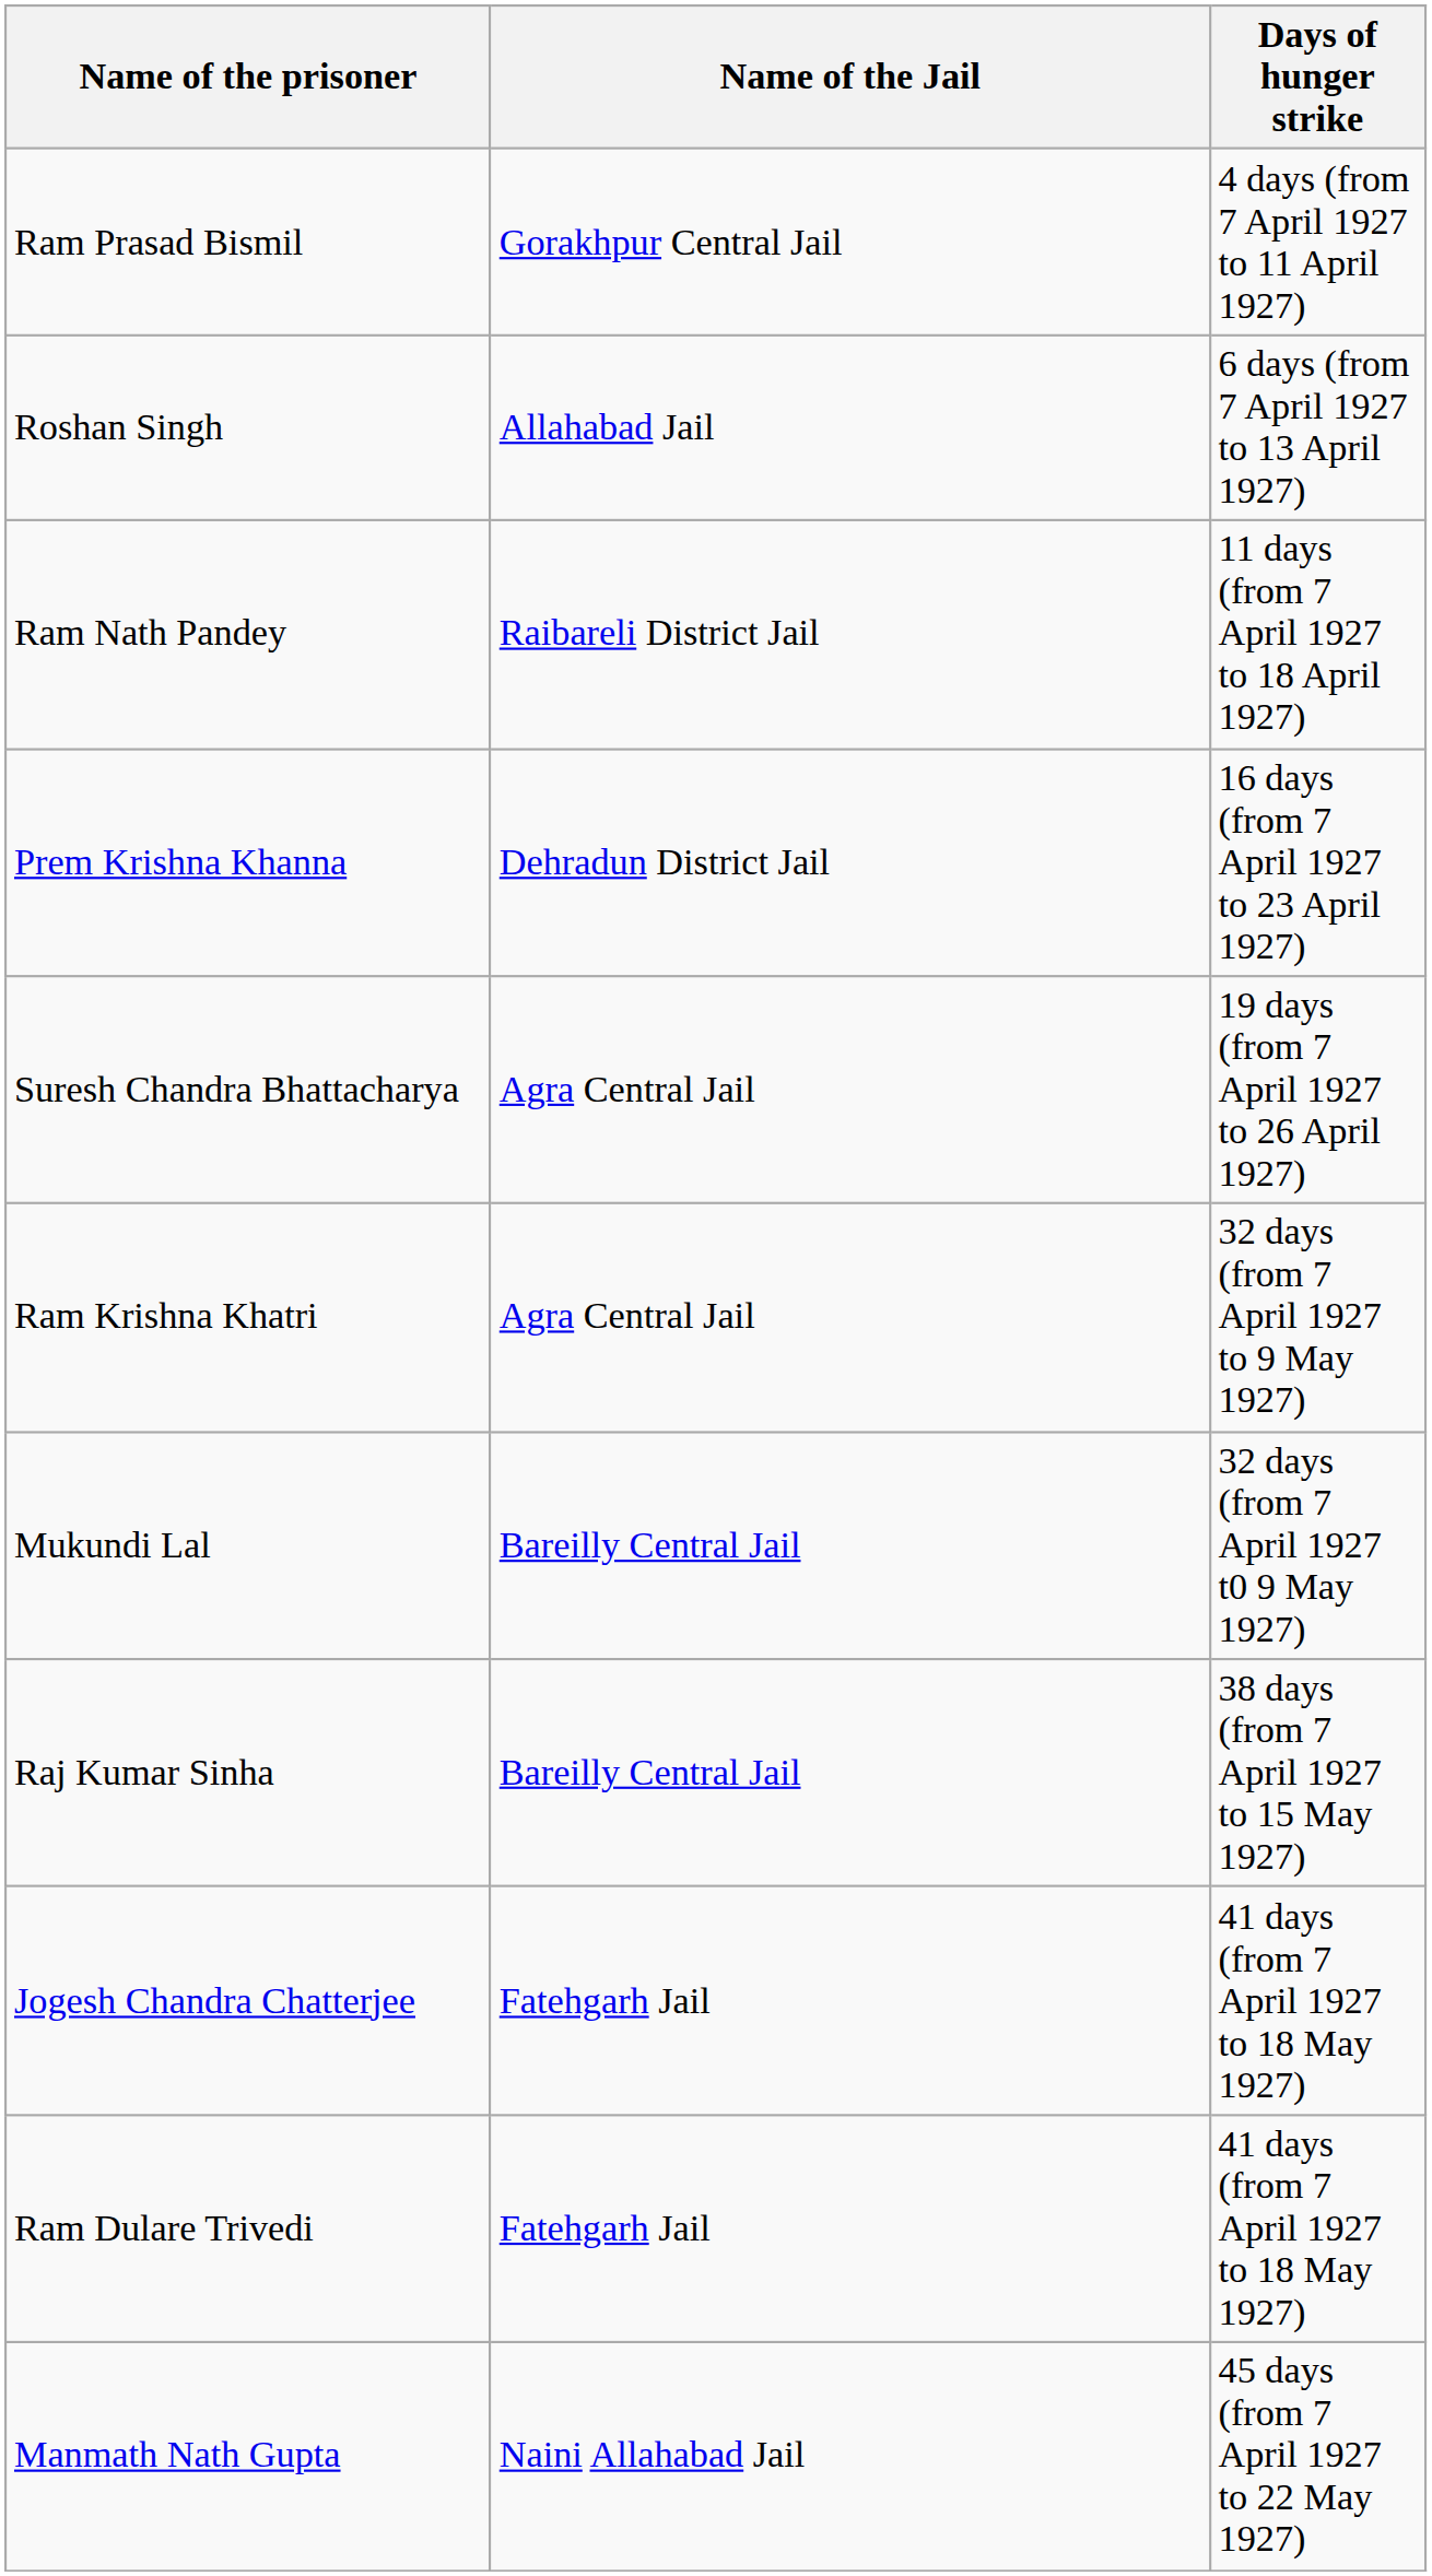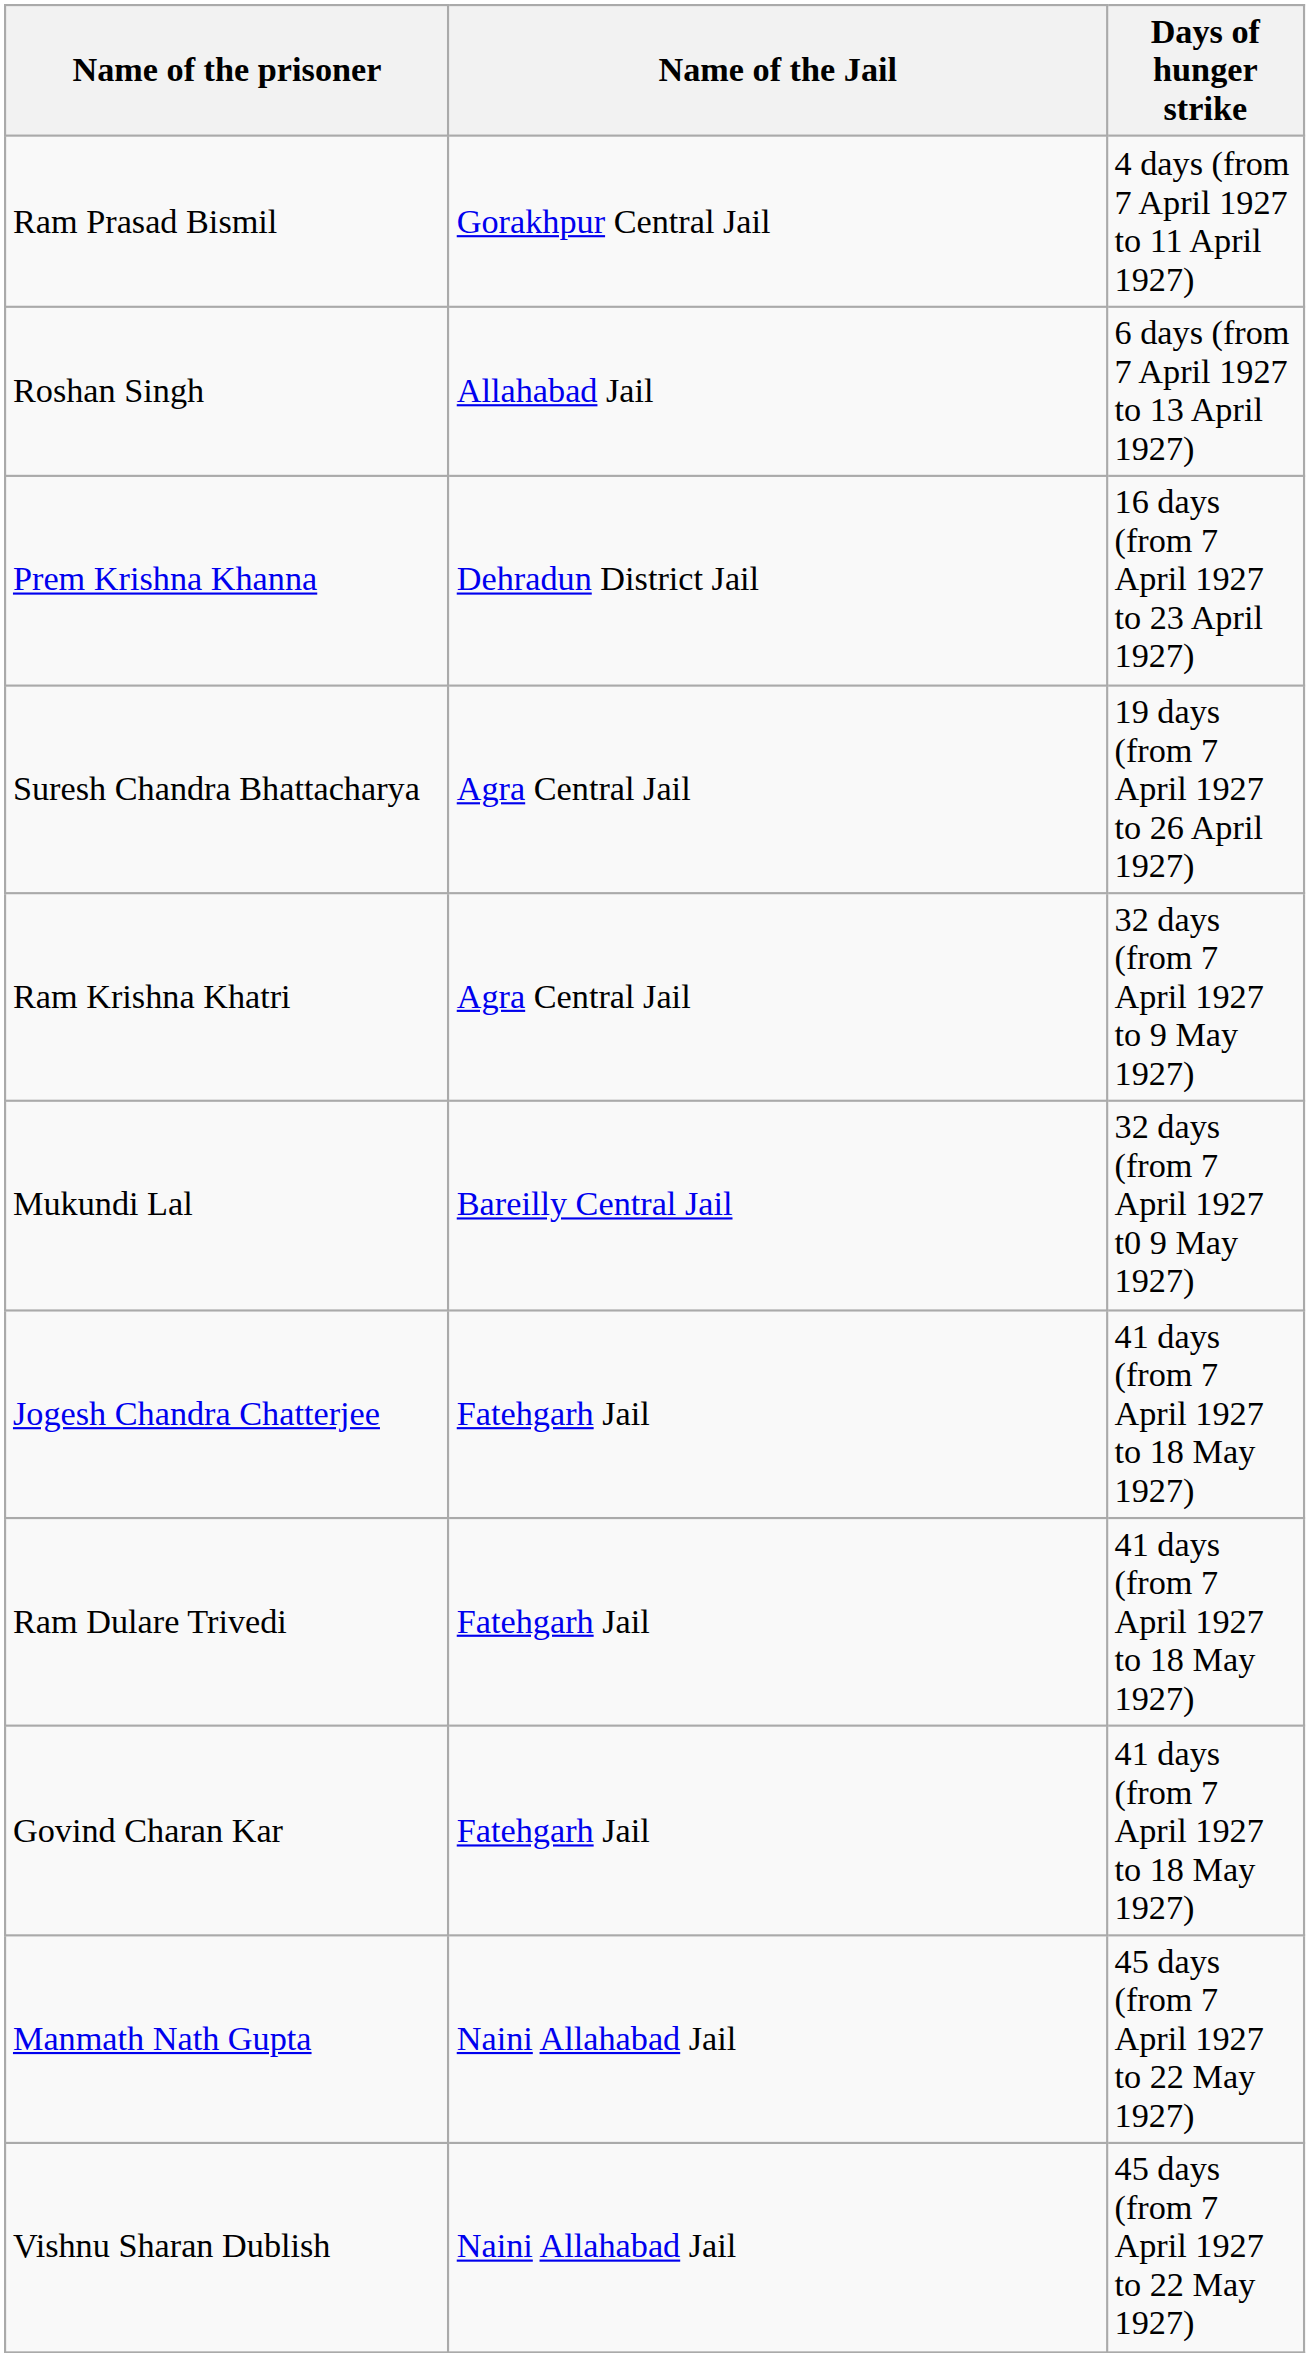- row: Ram Nath Pandey | Raibareli District Jail | 11 days (from 7 April 1927 to 18 April 1927)
- row: Raj Kumar Sinha | Bareilly Central Jail | 38 days (from 7 April 1927 to 15 May 1927)
+ row: Govind Charan Kar | Fatehgarh Jail | 41 days (from 7 April 1927 to 18 May 1927)
+ row: Vishnu Sharan Dublish | Naini Allahabad Jail | 45 days (from 7 April 1927 to 22 May 1927)
